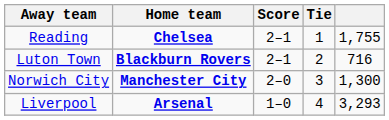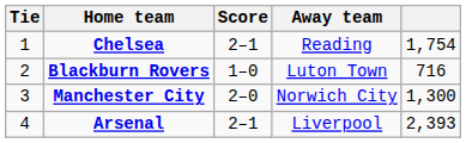columns swapped: Tie <-> Away team
Chelsea | column 5: 1,755 -> 1,754
Blackburn Rovers | Score: 2–1 -> 1–0
Arsenal | Score: 1–0 -> 2–1
Arsenal | column 5: 3,293 -> 2,393
